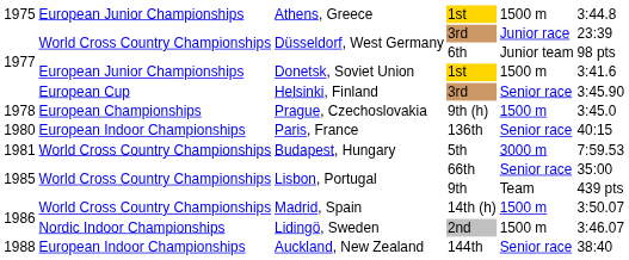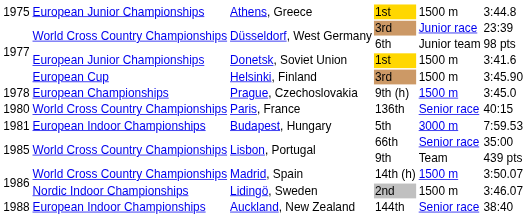Helsinki, Finland / 3rd | column 5: Senior race -> 1500 m
136th | column 2: European Indoor Championships -> World Cross Country Championships
5th | column 2: World Cross Country Championships -> European Indoor Championships
